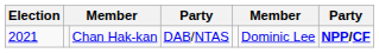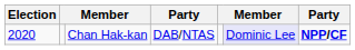Chan Hak-kan | Election: 2021 -> 2020
Chan Hak-kan | column 6: no background -> lavender background
